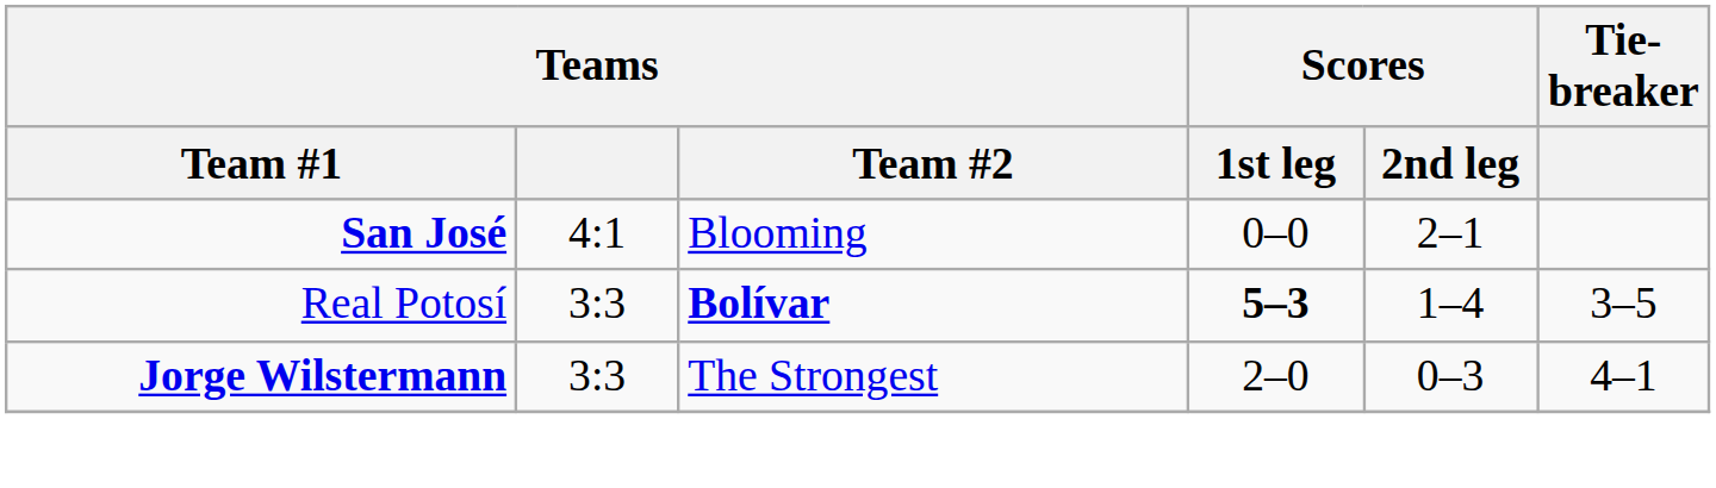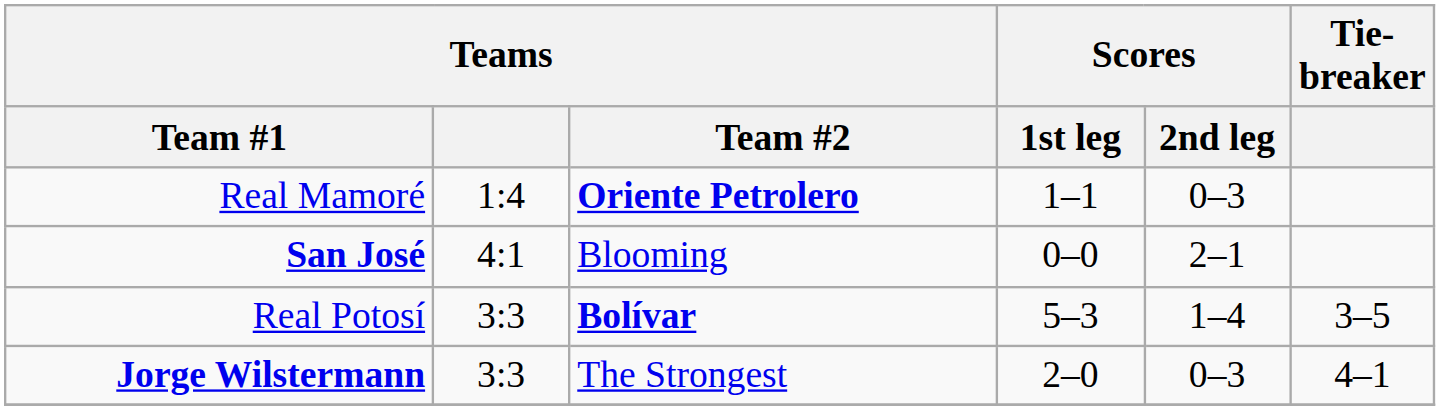+ row: Real Mamoré | 1:4 | Oriente Petrolero | 1–1 | 0–3
Real Potosí | Scores / 1st leg: bold -> normal
